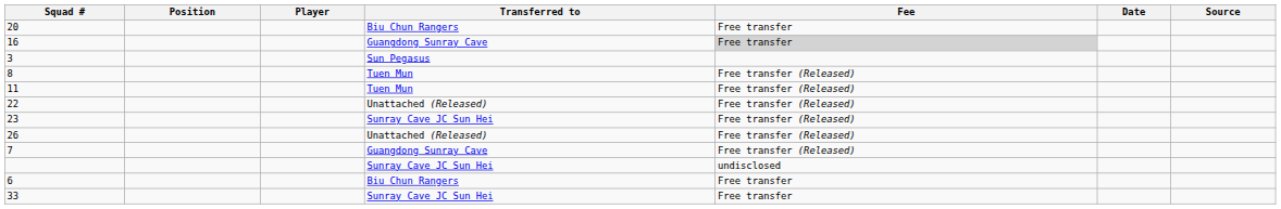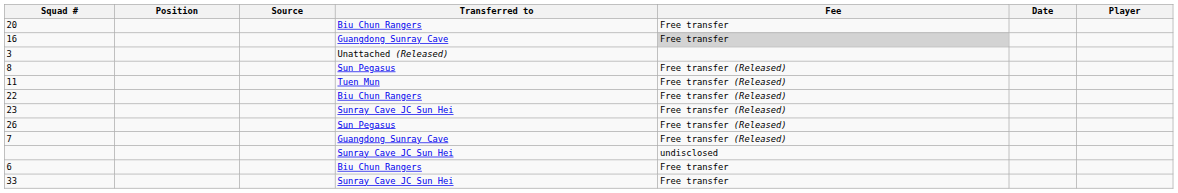columns swapped: Player <-> Source
3 | Transferred to: Sun Pegasus -> Unattached (Released)
8 | Transferred to: Tuen Mun -> Sun Pegasus
22 | Transferred to: Unattached (Released) -> Biu Chun Rangers
26 | Transferred to: Unattached (Released) -> Sun Pegasus
